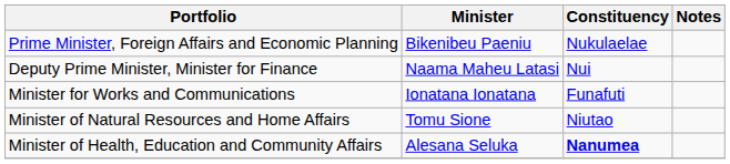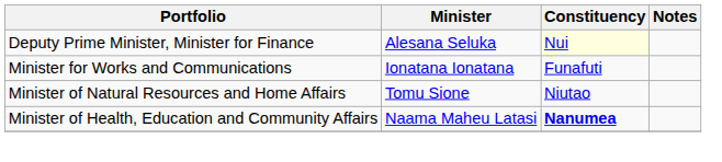- row: Prime Minister, Foreign Affairs and Economic Planning | Bikenibeu Paeniu | Nukulaelae
Deputy Prime Minister, Minister for Finance | Minister: Naama Maheu Latasi -> Alesana Seluka
Deputy Prime Minister, Minister for Finance | Constituency: no background -> lightyellow background
Minister of Health, Education and Community Affairs | Minister: Alesana Seluka -> Naama Maheu Latasi
